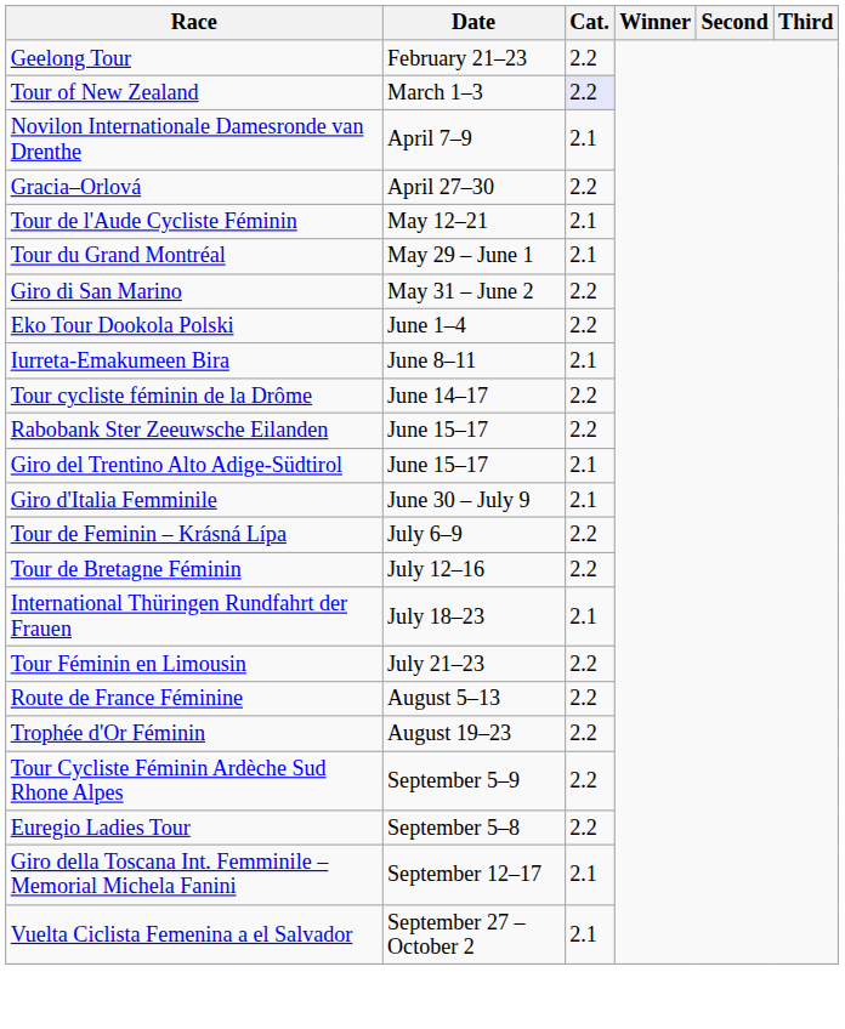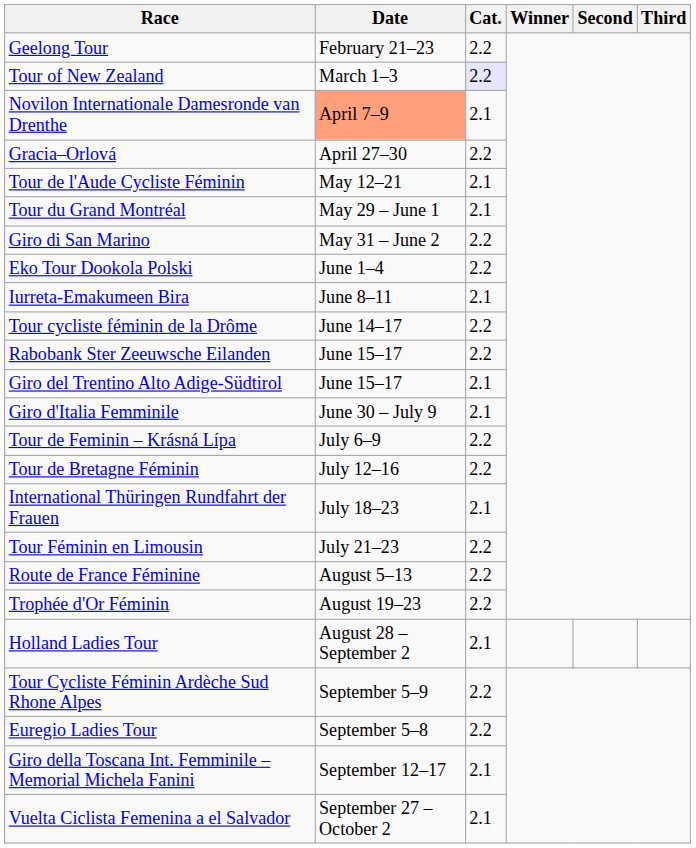Novilon Internationale Damesronde van Drenthe | Date: no background -> lightsalmon background
+ row: Holland Ladies Tour | August 28 – September 2 | 2.1
